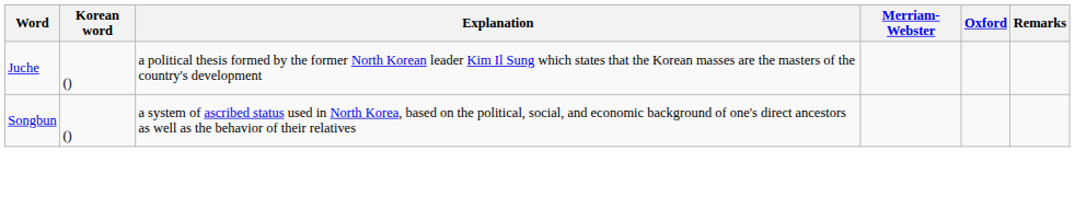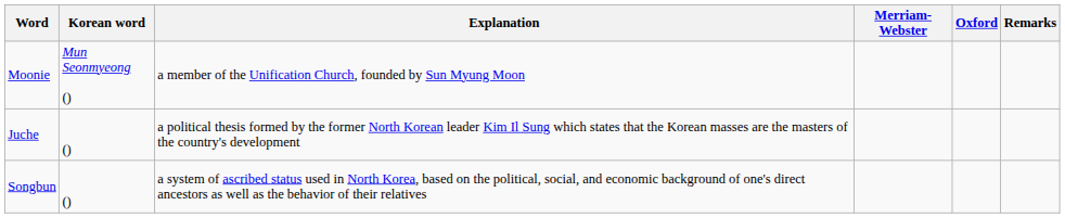+ row: Moonie | Mun Seonmyeong () | a member of the Unification Church, founded by Sun Myung Moon
